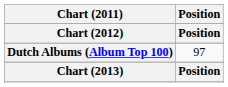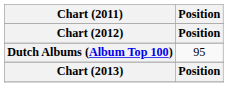Dutch Albums (Album Top 100) | Position: 97 -> 95
